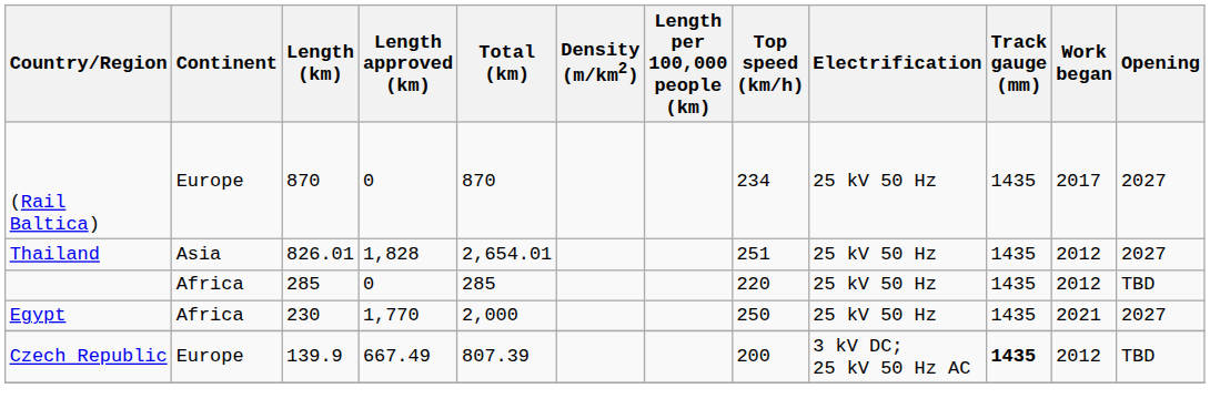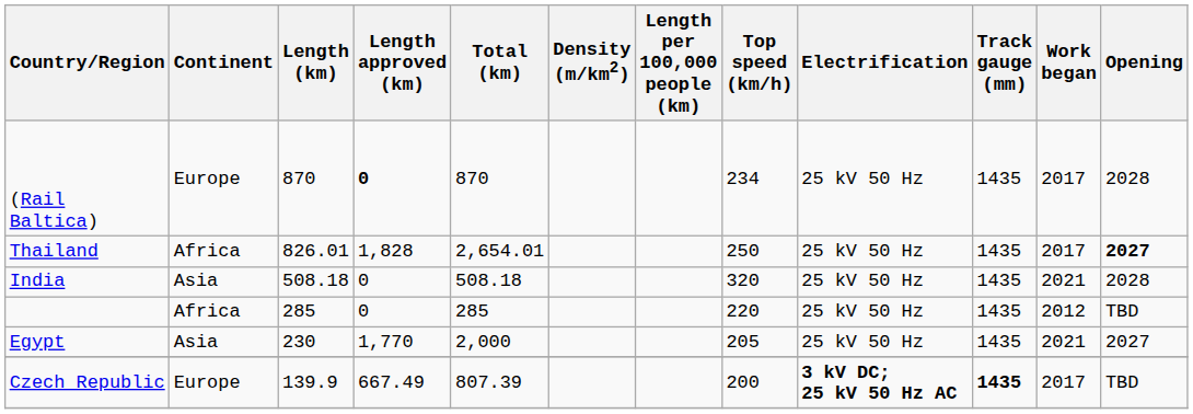(Rail Baltica) | Length approved (km): normal -> bold
(Rail Baltica) | Opening: 2027 -> 2028
Thailand | Continent: Asia -> Africa
Thailand | Top speed (km/h): 251 -> 250
Thailand | Work began: 2012 -> 2017
Thailand | Opening: normal -> bold
+ row: India | Asia | 508.18 | 0 | 508.18 | 320 | 25 kV 50 Hz | 1435 | 2021 | 2028
Egypt | Continent: Africa -> Asia
Egypt | Top speed (km/h): 250 -> 205
Czech Republic | Electrification: normal -> bold
Czech Republic | Work began: 2012 -> 2017
